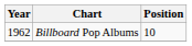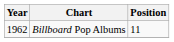Billboard Pop Albums | Position: 10 -> 11
